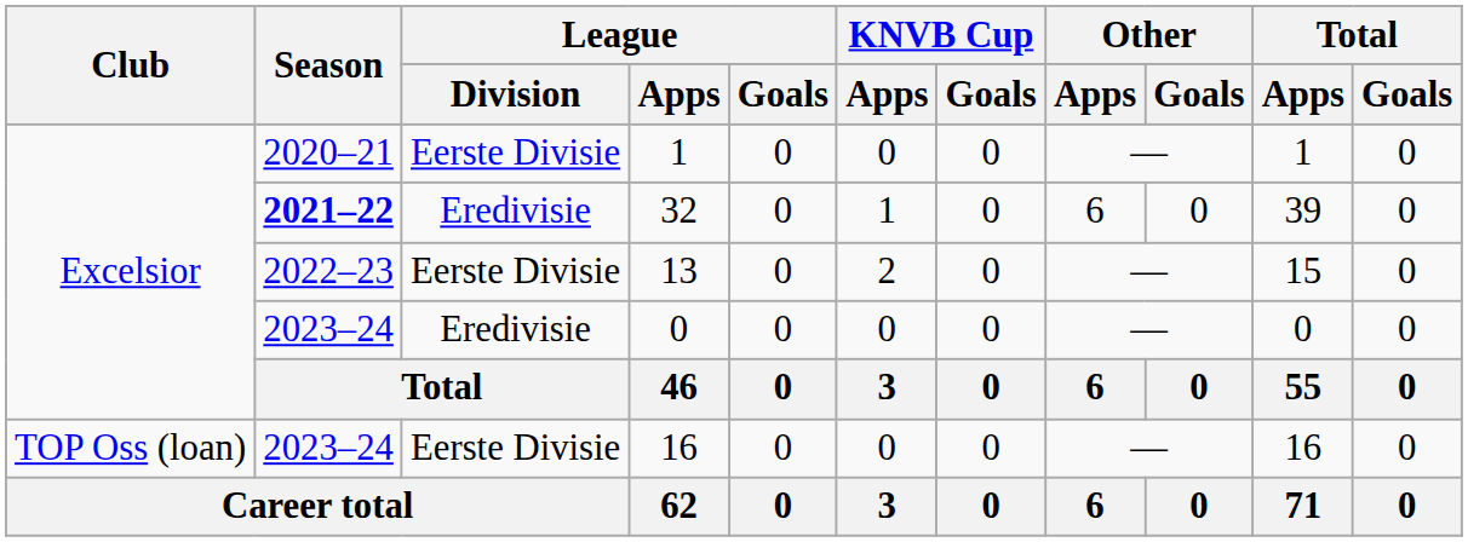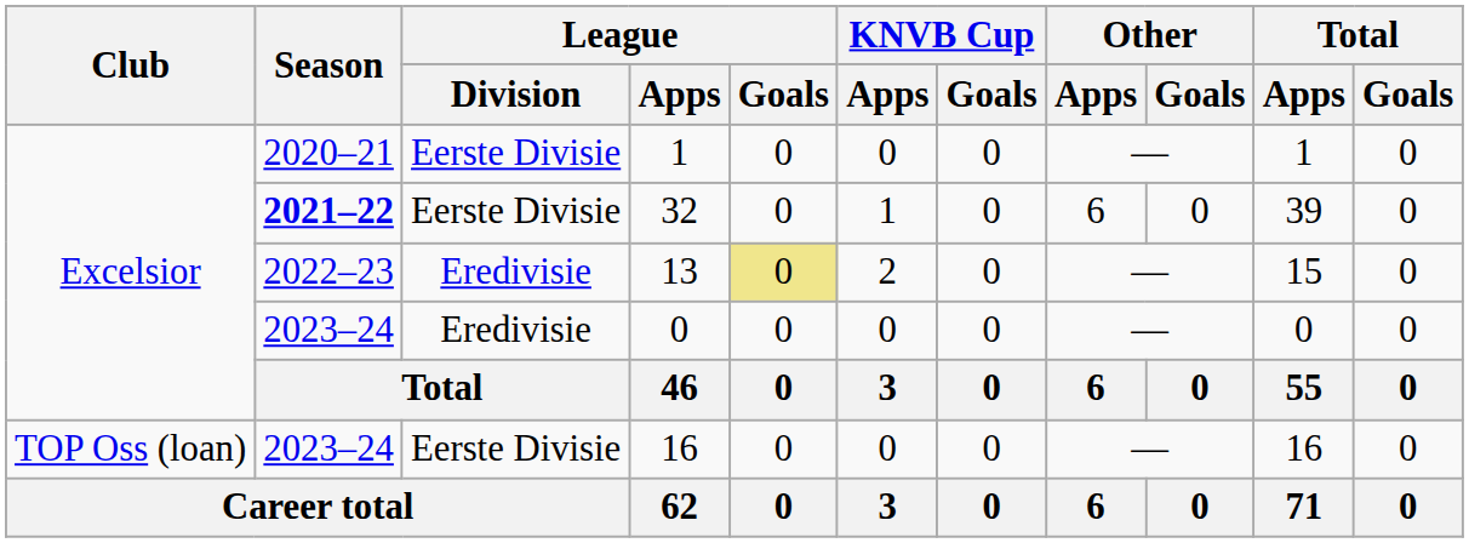32 | League / Division: Eredivisie -> Eerste Divisie
13 | League / Division: Eerste Divisie -> Eredivisie
13 | League / Goals: no background -> khaki background
